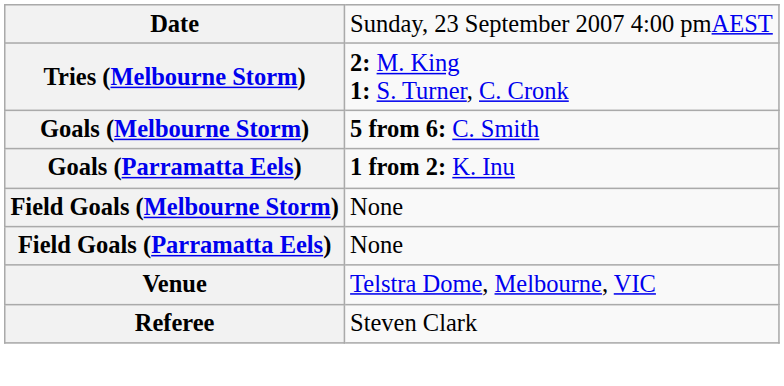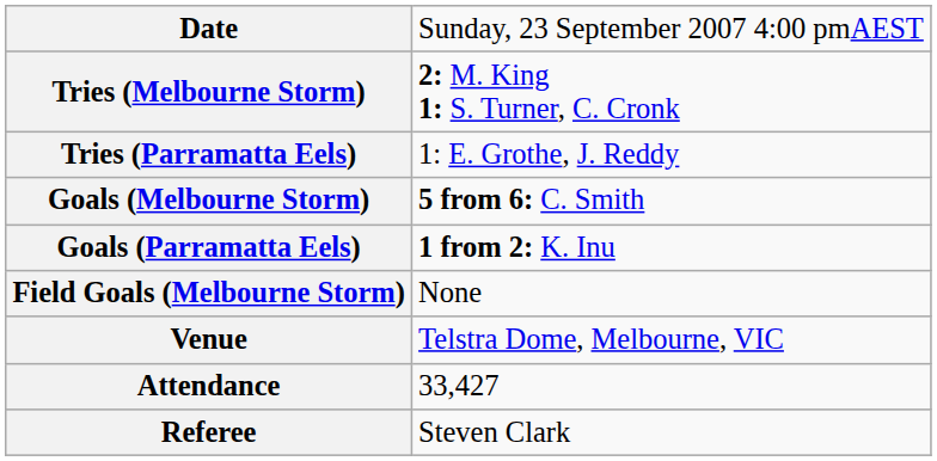+ row: Tries (Parramatta Eels) | 1: E. Grothe, J. Reddy
- row: Field Goals (Parramatta Eels) | None
+ row: Attendance | 33,427
